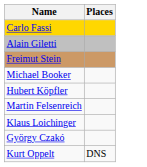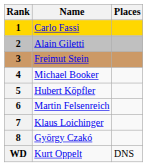+ column: Rank | 1 | 2 | 3 | 4 | 5 | 6 | 7 | 8 | WD
